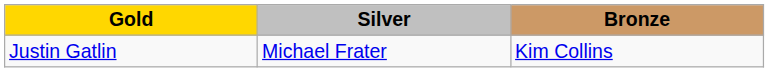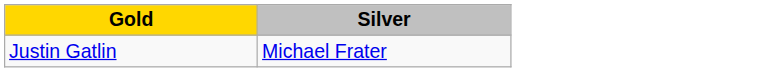- column: Bronze | Kim Collins
